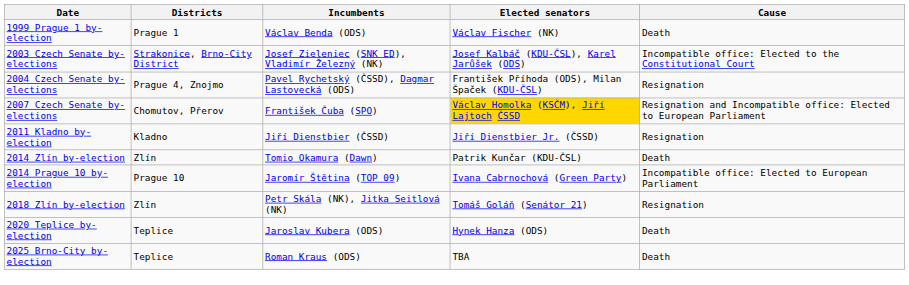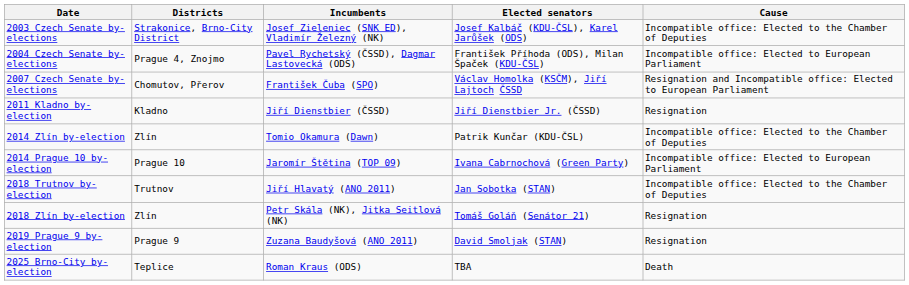- row: 1999 Prague 1 by-election | Prague 1 | Václav Benda (ODS) | Václav Fischer (NK) | Death
2003 Czech Senate by-elections | Cause: Incompatible office: Elected to the Constitutional Court -> Incompatible office: Elected to the Chamber of Deputies
2004 Czech Senate by-elections | Cause: Resignation -> Incompatible office: Elected to European Parliament
2007 Czech Senate by-elections | Elected senators: gold background -> no background
2014 Zlín by-election | Cause: Death -> Incompatible office: Elected to the Chamber of Deputies
+ row: 2018 Trutnov by-election | Trutnov | Jiří Hlavatý (ANO 2011) | Jan Sobotka (STAN) | Incompatible office: Elected to the Chamber of Deputies
+ row: 2019 Prague 9 by-election | Prague 9 | Zuzana Baudyšová (ANO 2011) | David Smoljak (STAN) | Resignation
- row: 2020 Teplice by-election | Teplice | Jaroslav Kubera (ODS) | Hynek Hanza (ODS) | Death
